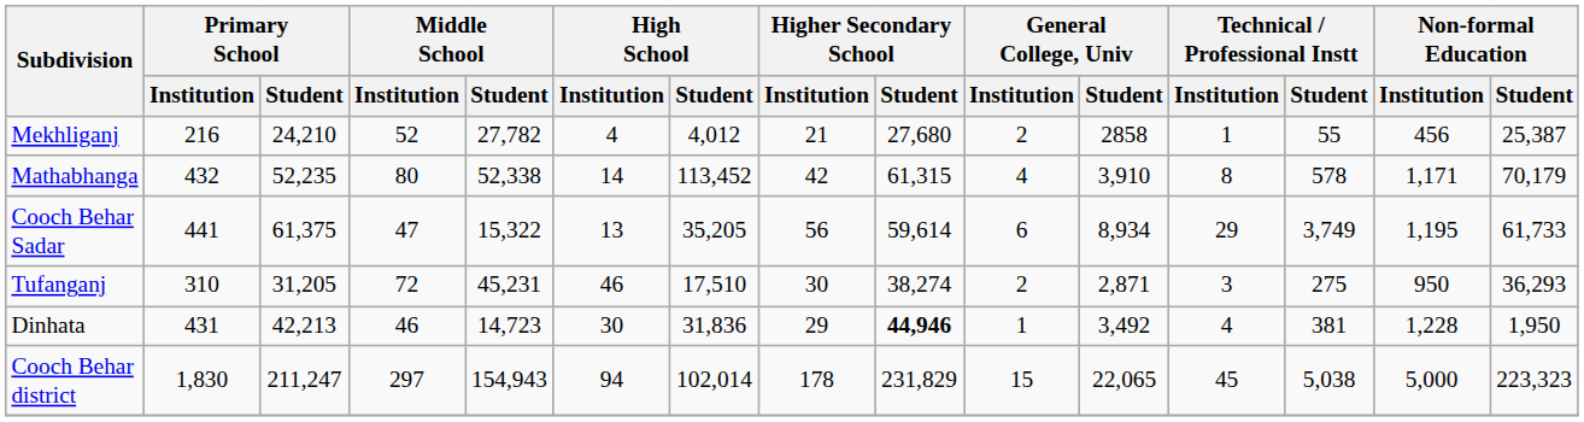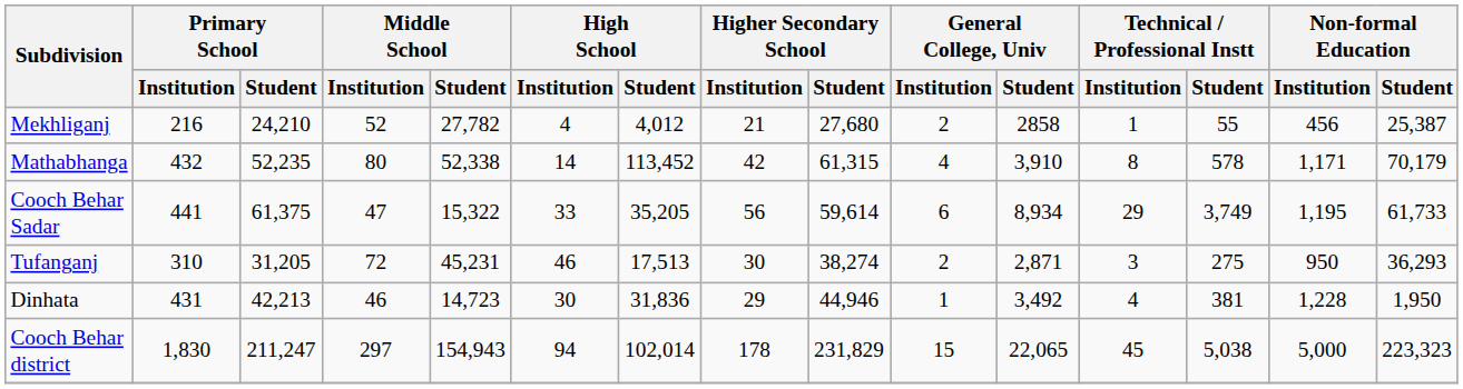Cooch Behar Sadar | High School / Institution: 13 -> 33
Tufanganj | High School / Student: 17,510 -> 17,513
Dinhata | Higher Secondary School / Student: bold -> normal
